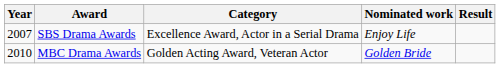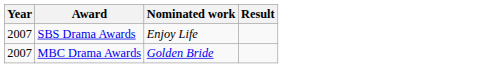- column: Category | Excellence Award, Actor in a Serial Drama | Golden Acting Award, Veteran Actor
MBC Drama Awards | Year: 2010 -> 2007
